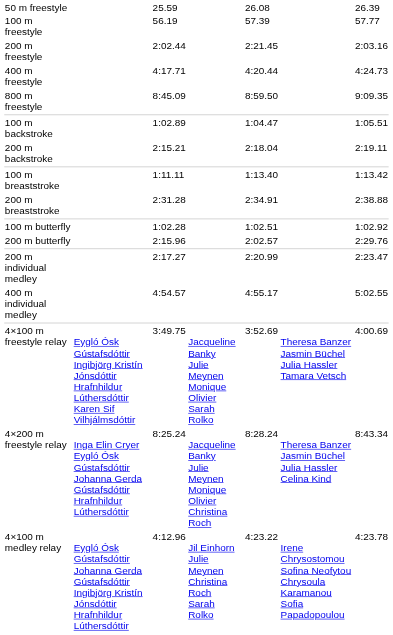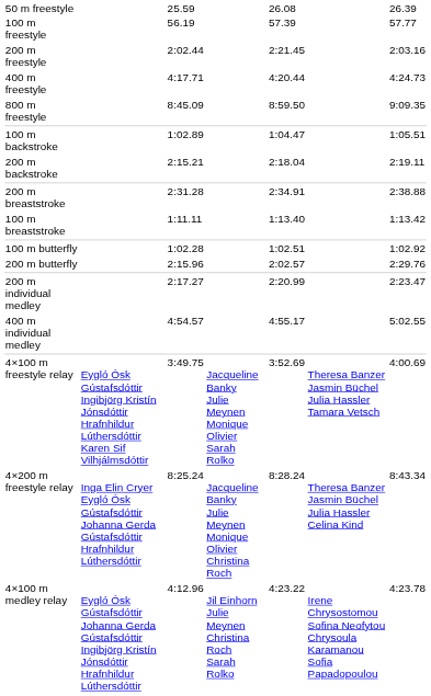rows swapped: 100 m breaststroke <-> 200 m breaststroke
